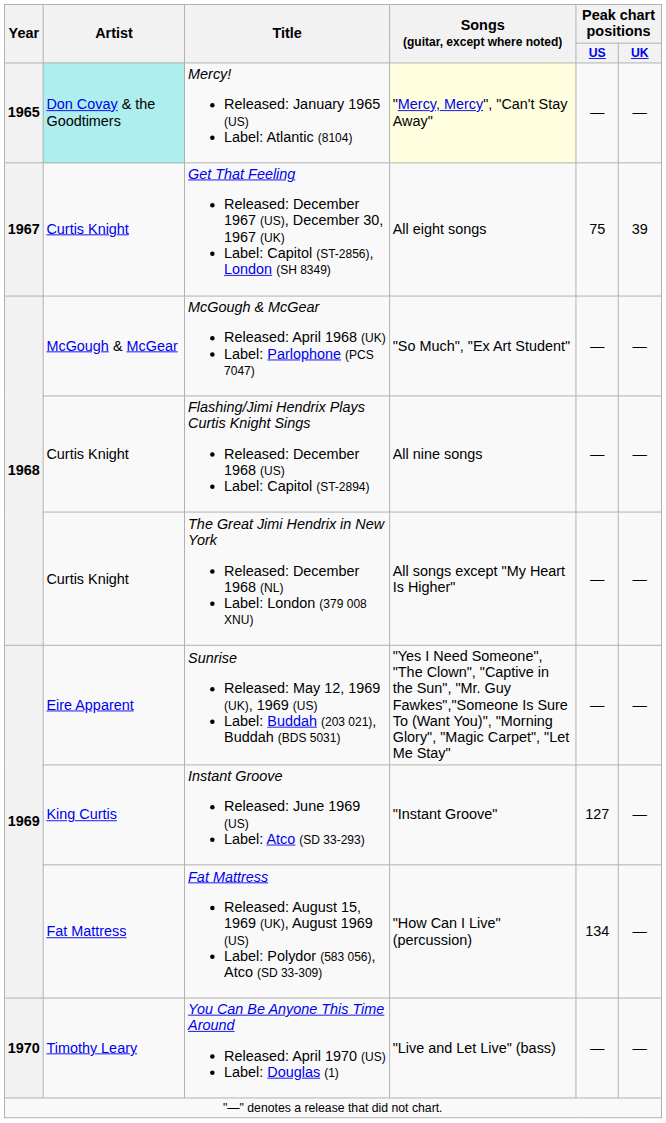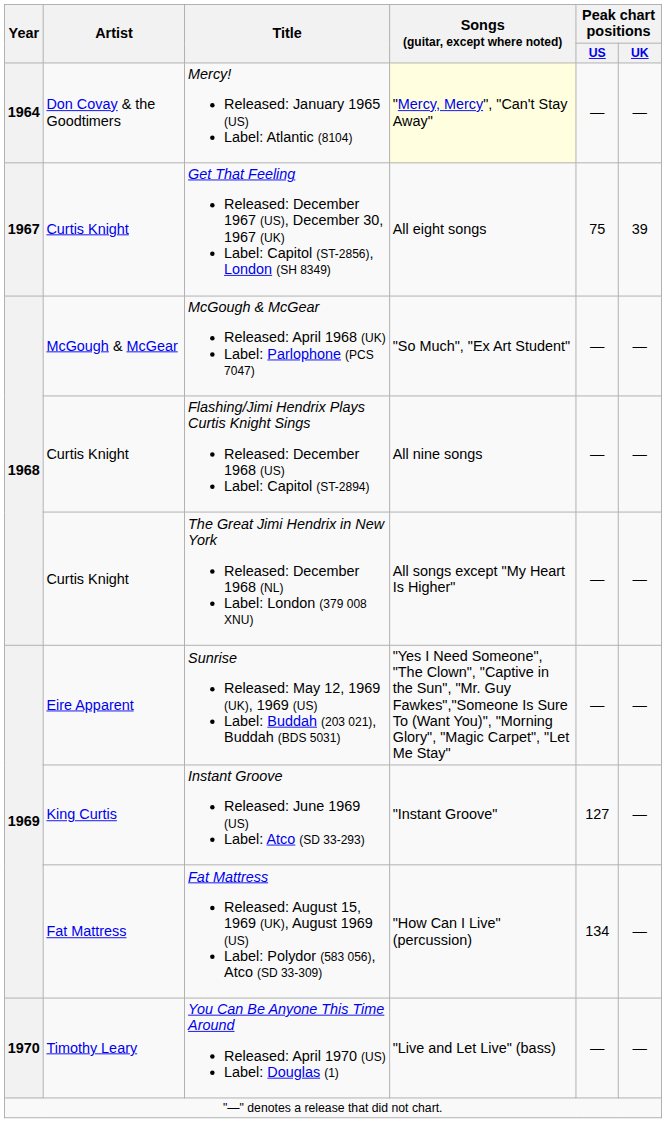Mercy! Released: January 1965 (US) Label: Atlantic (8104) | Year: 1965 -> 1964
Mercy! Released: January 1965 (US) Label: Atlantic (8104) | Artist: paleturquoise background -> no background
